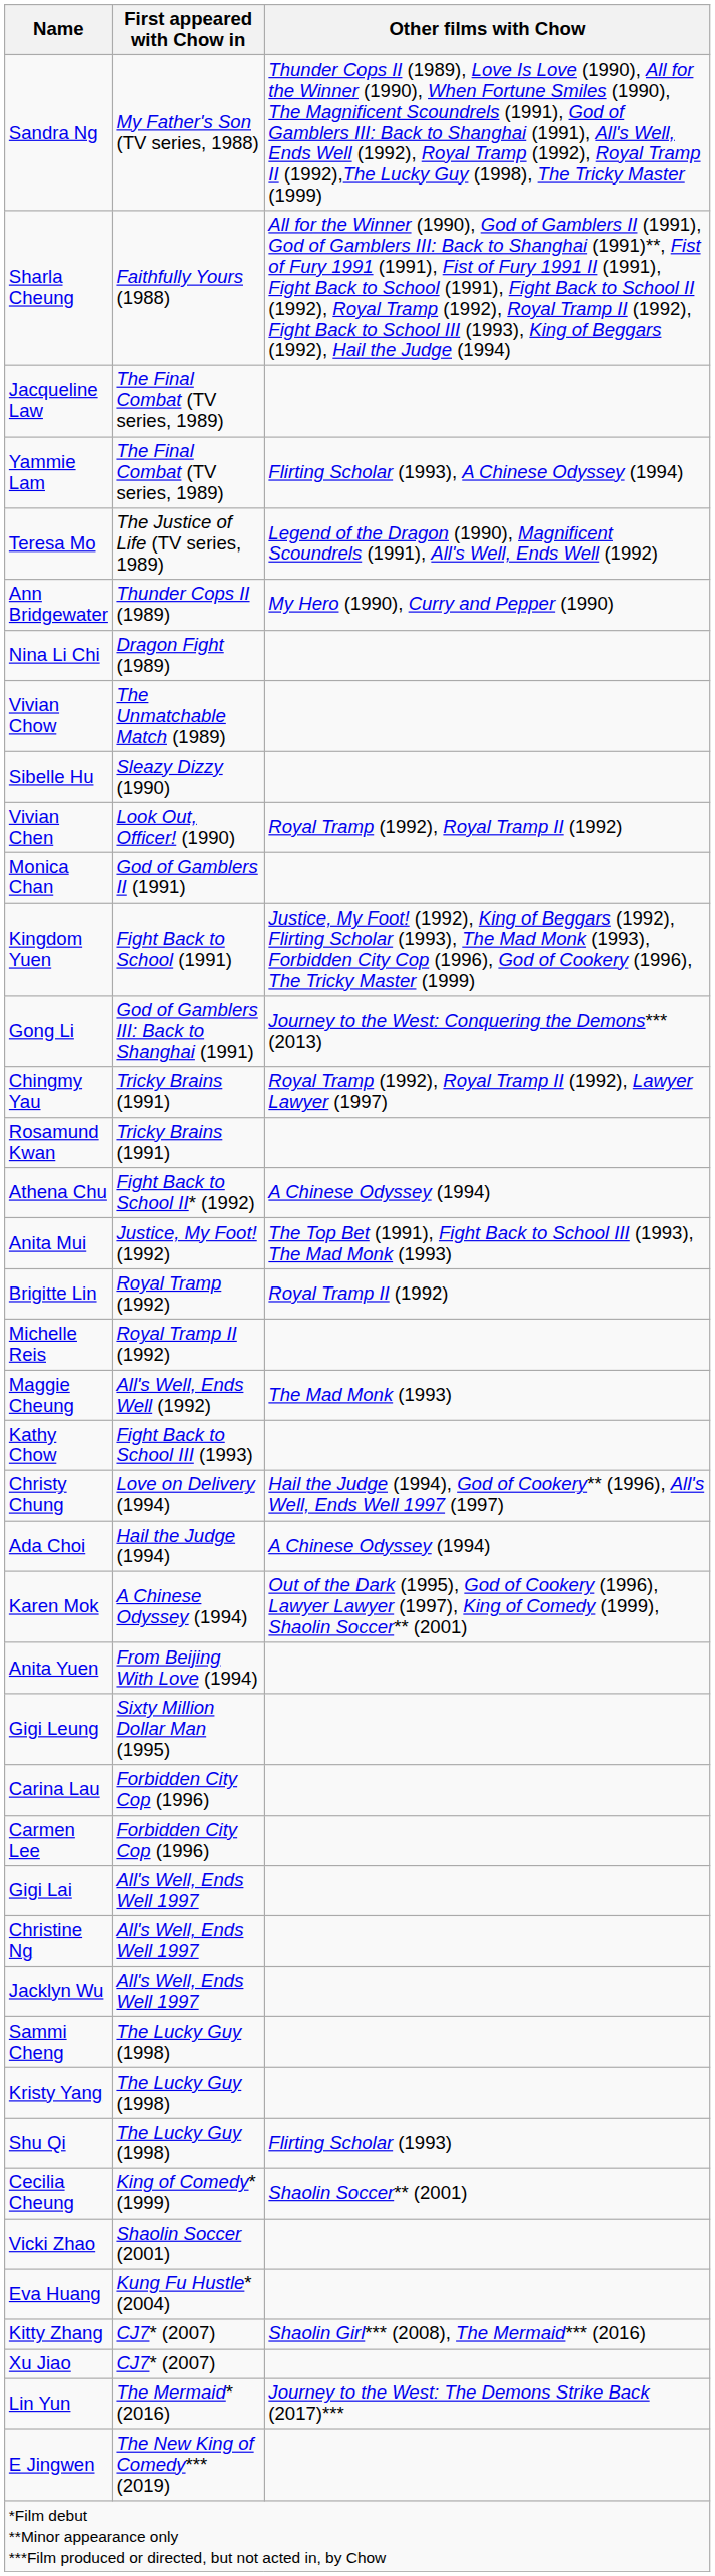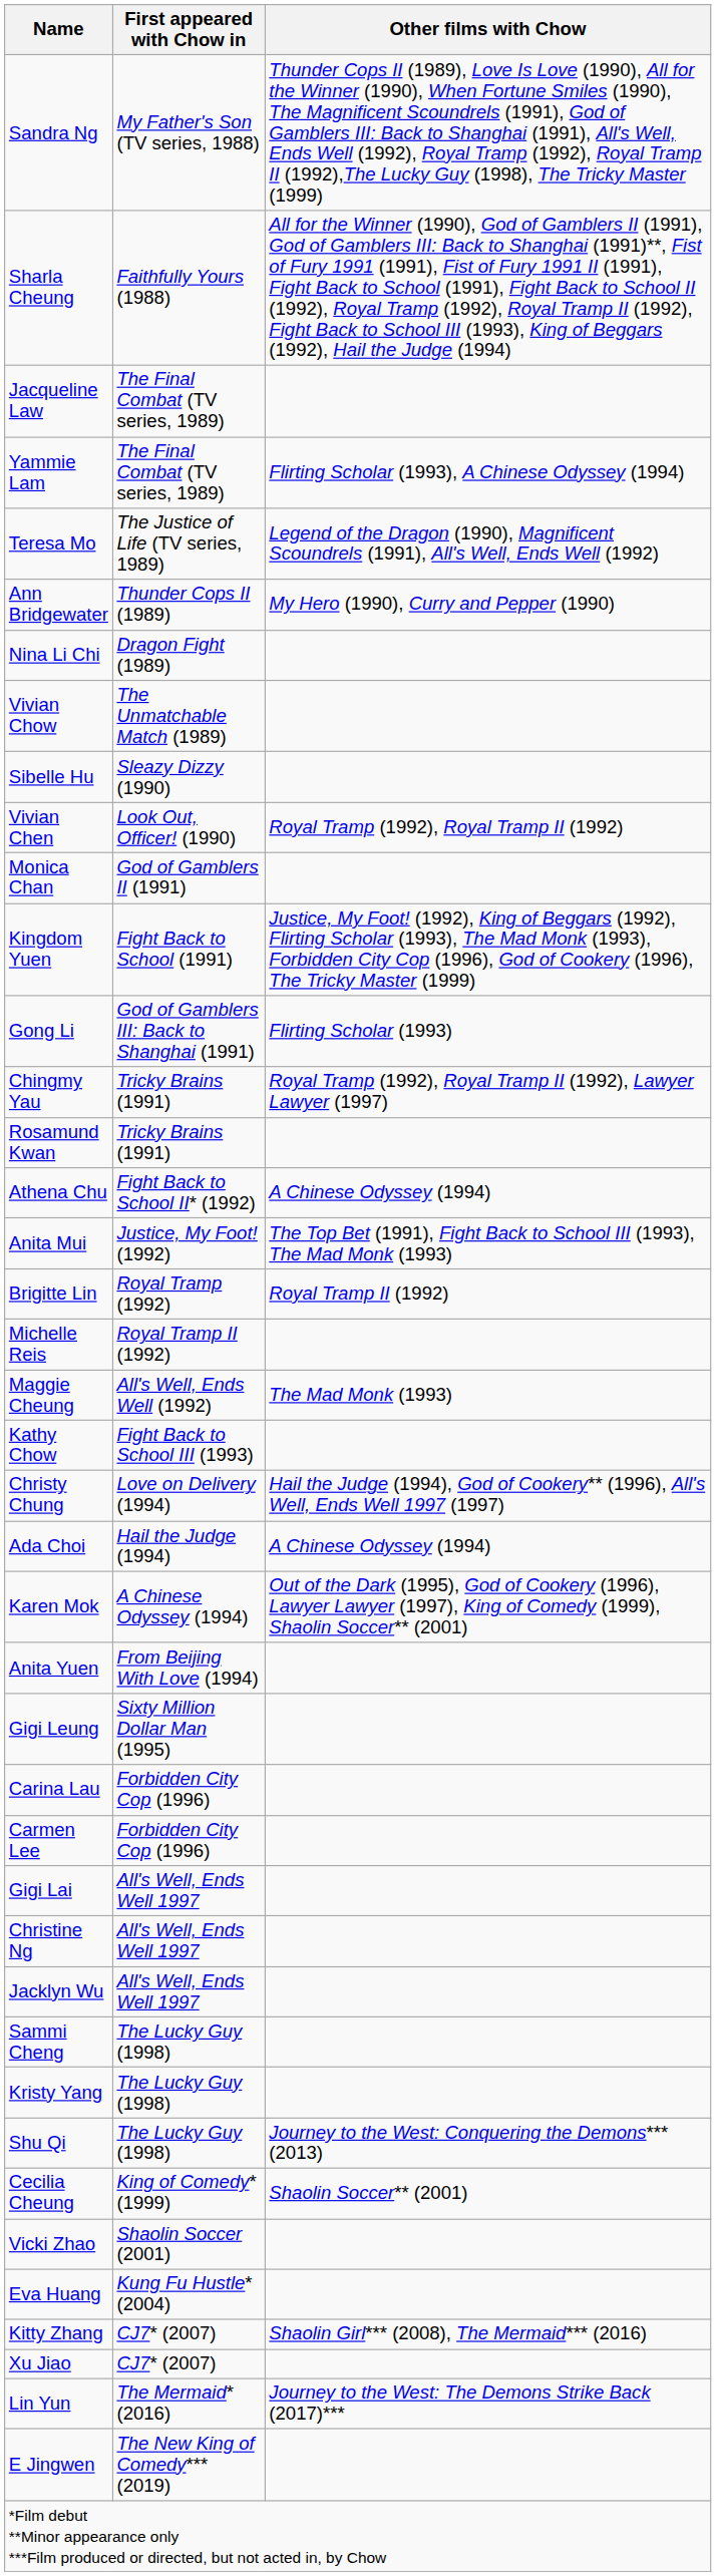Gong Li | Other films with Chow: Journey to the West: Conquering the Demons*** (2013) -> Flirting Scholar (1993)
Shu Qi | Other films with Chow: Flirting Scholar (1993) -> Journey to the West: Conquering the Demons*** (2013)
